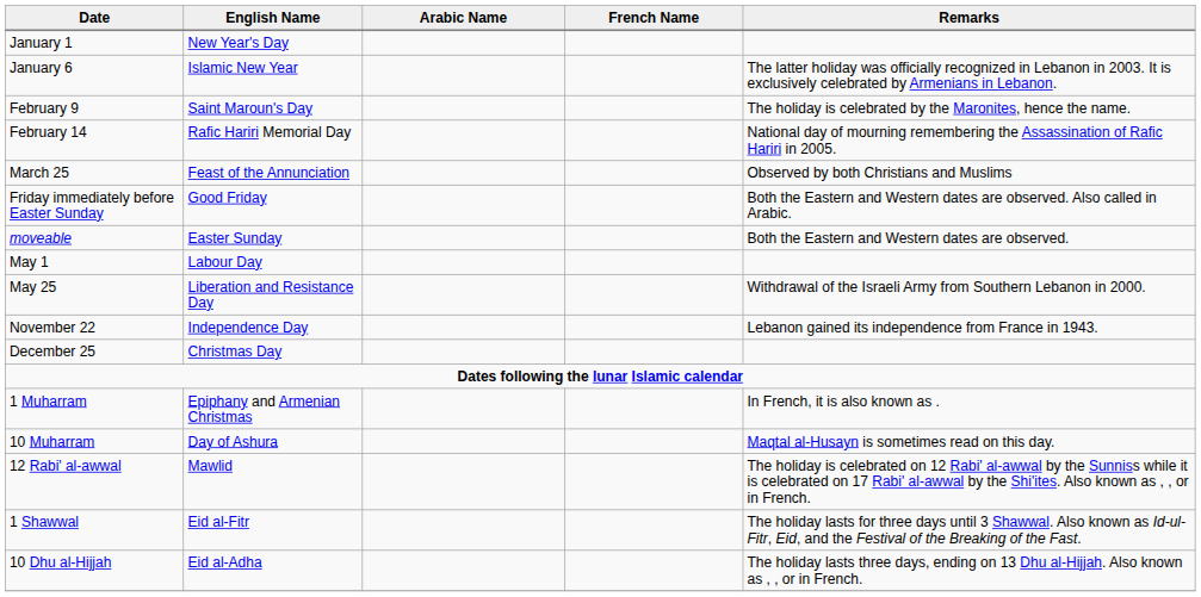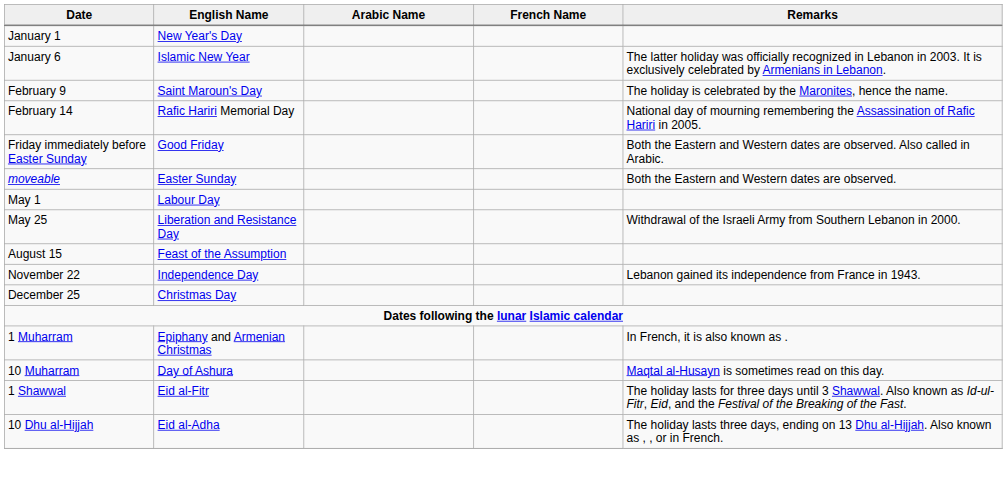- row: March 25 | Feast of the Annunciation | Observed by both Christians and Muslims
+ row: August 15 | Feast of the Assumption
- row: 12 Rabi' al-awwal | Mawlid | The holiday is celebrated on 12 Rabi' al-awwal by the Sunniss while it is celebrated on 17 Rabi' al-awwal by the Shi'ites. Also known as , , or in French.
